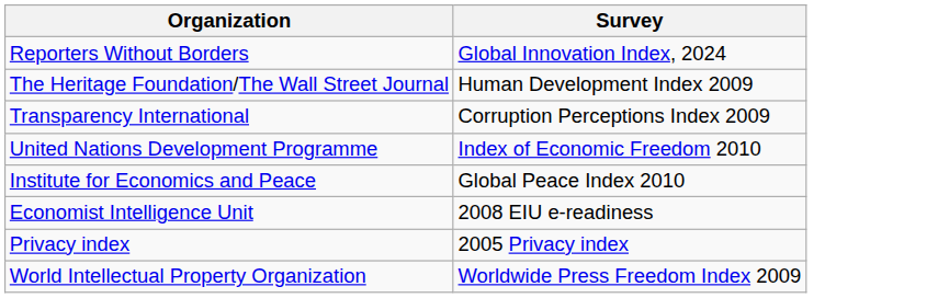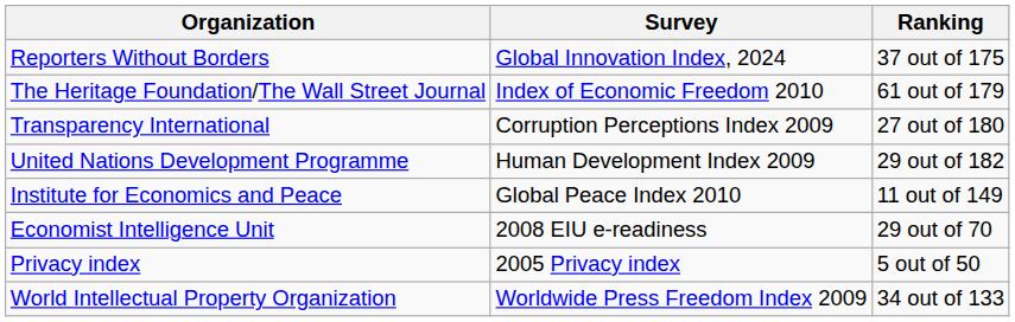+ column: Ranking | 37 out of 175 | 61 out of 179 | 27 out of 180 | 29 out of 182 | 11 out of 149 | 29 out of 70 | 5 out of 50 | 34 out of 133
The Heritage Foundation/The Wall Street Journal | Survey: Human Development Index 2009 -> Index of Economic Freedom 2010
United Nations Development Programme | Survey: Index of Economic Freedom 2010 -> Human Development Index 2009
